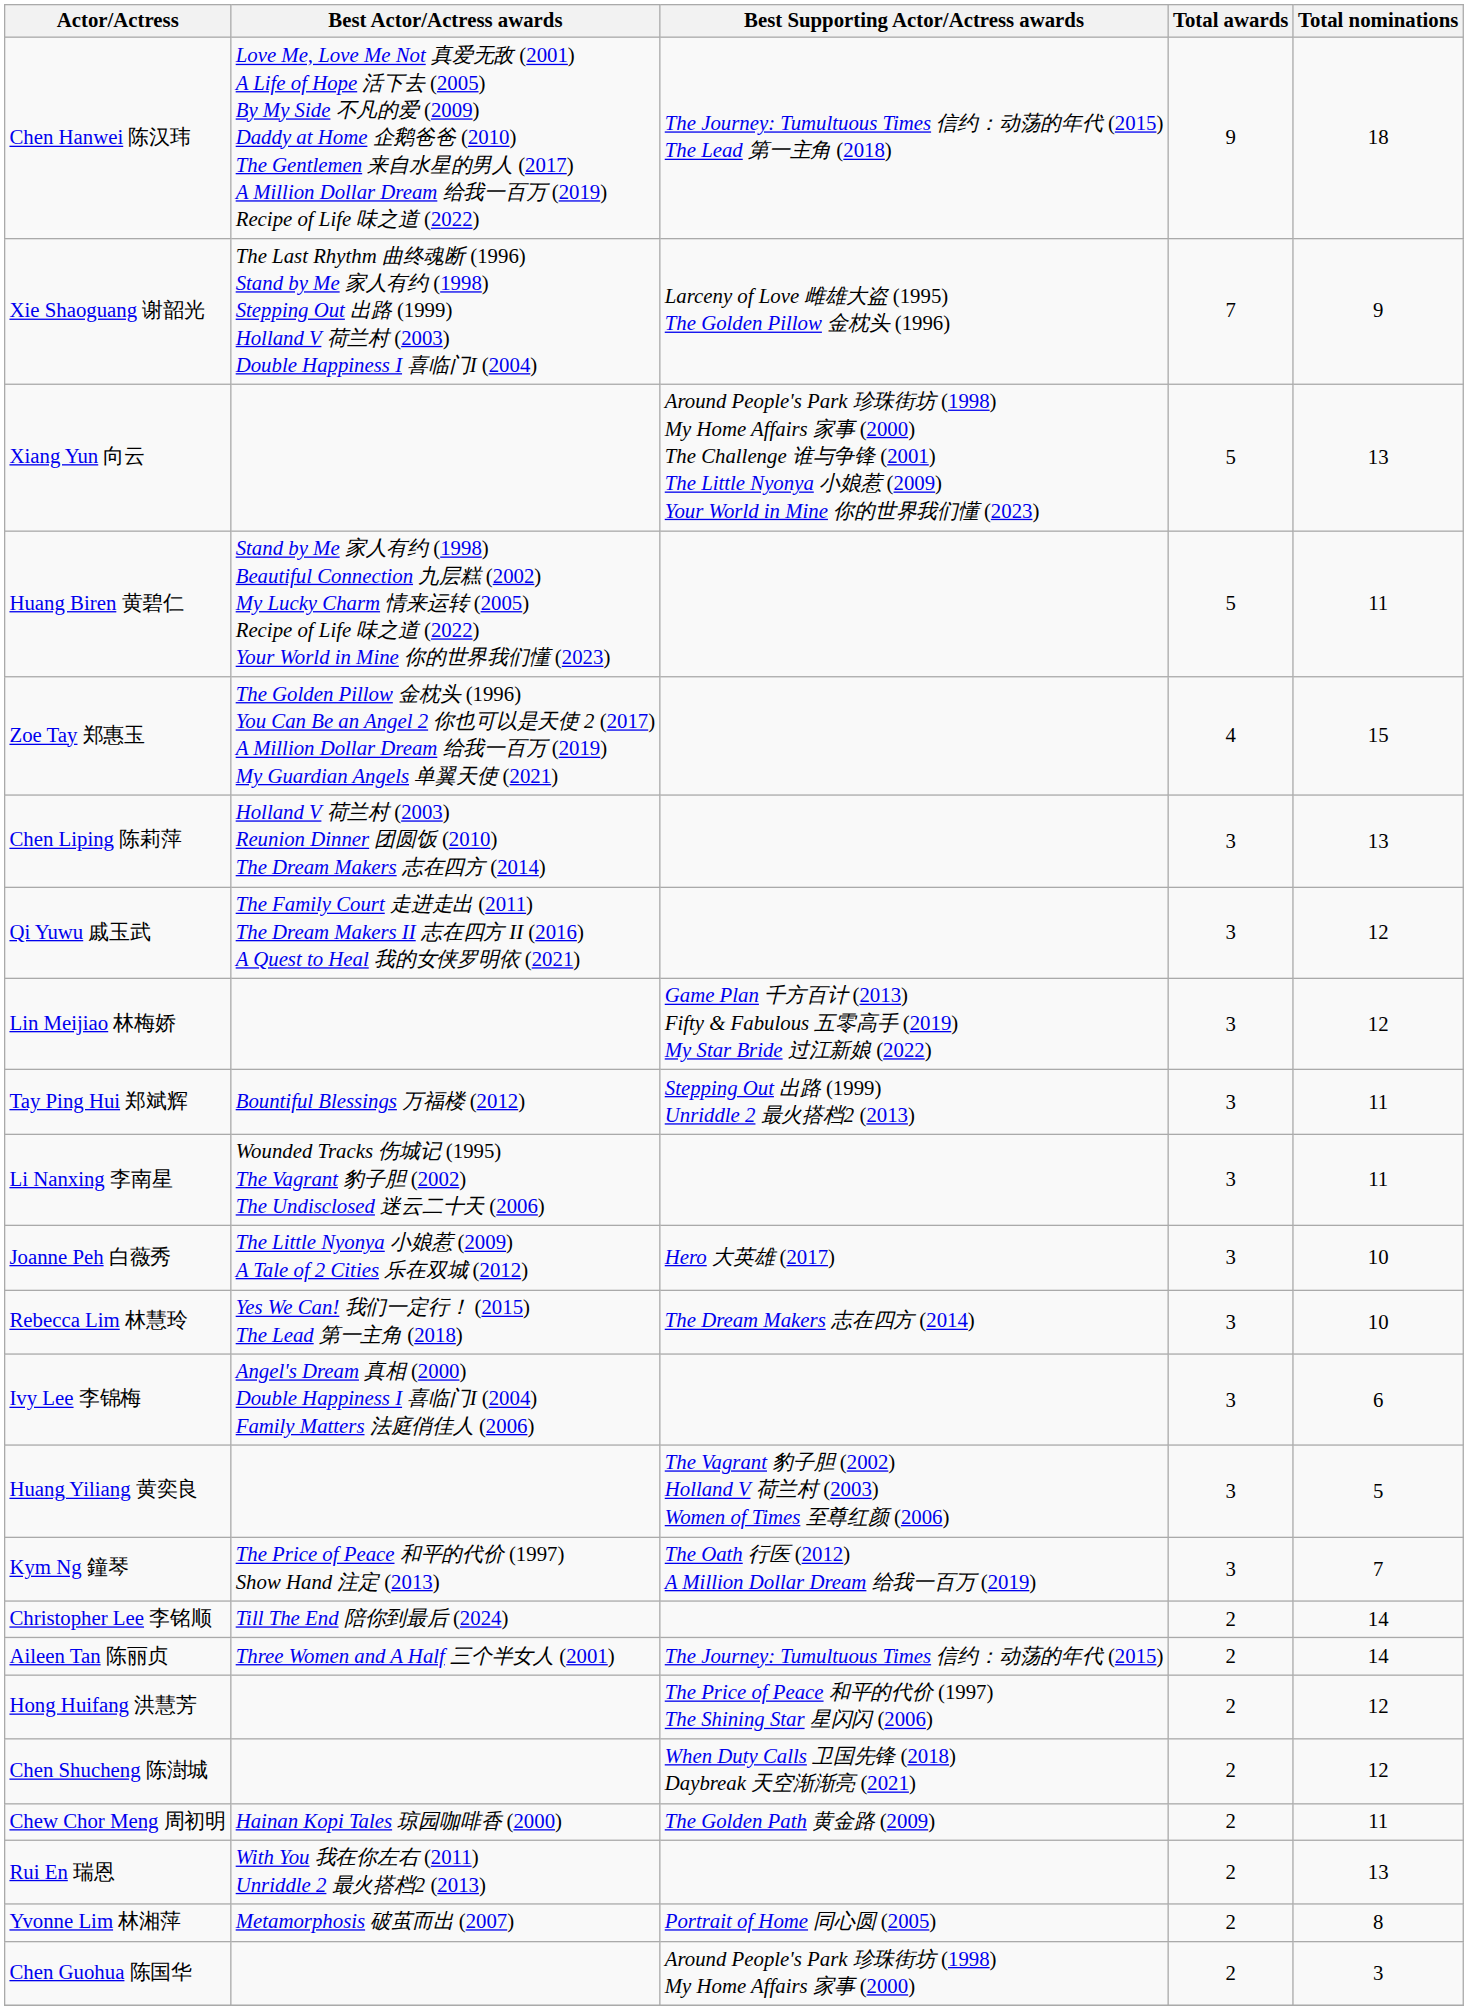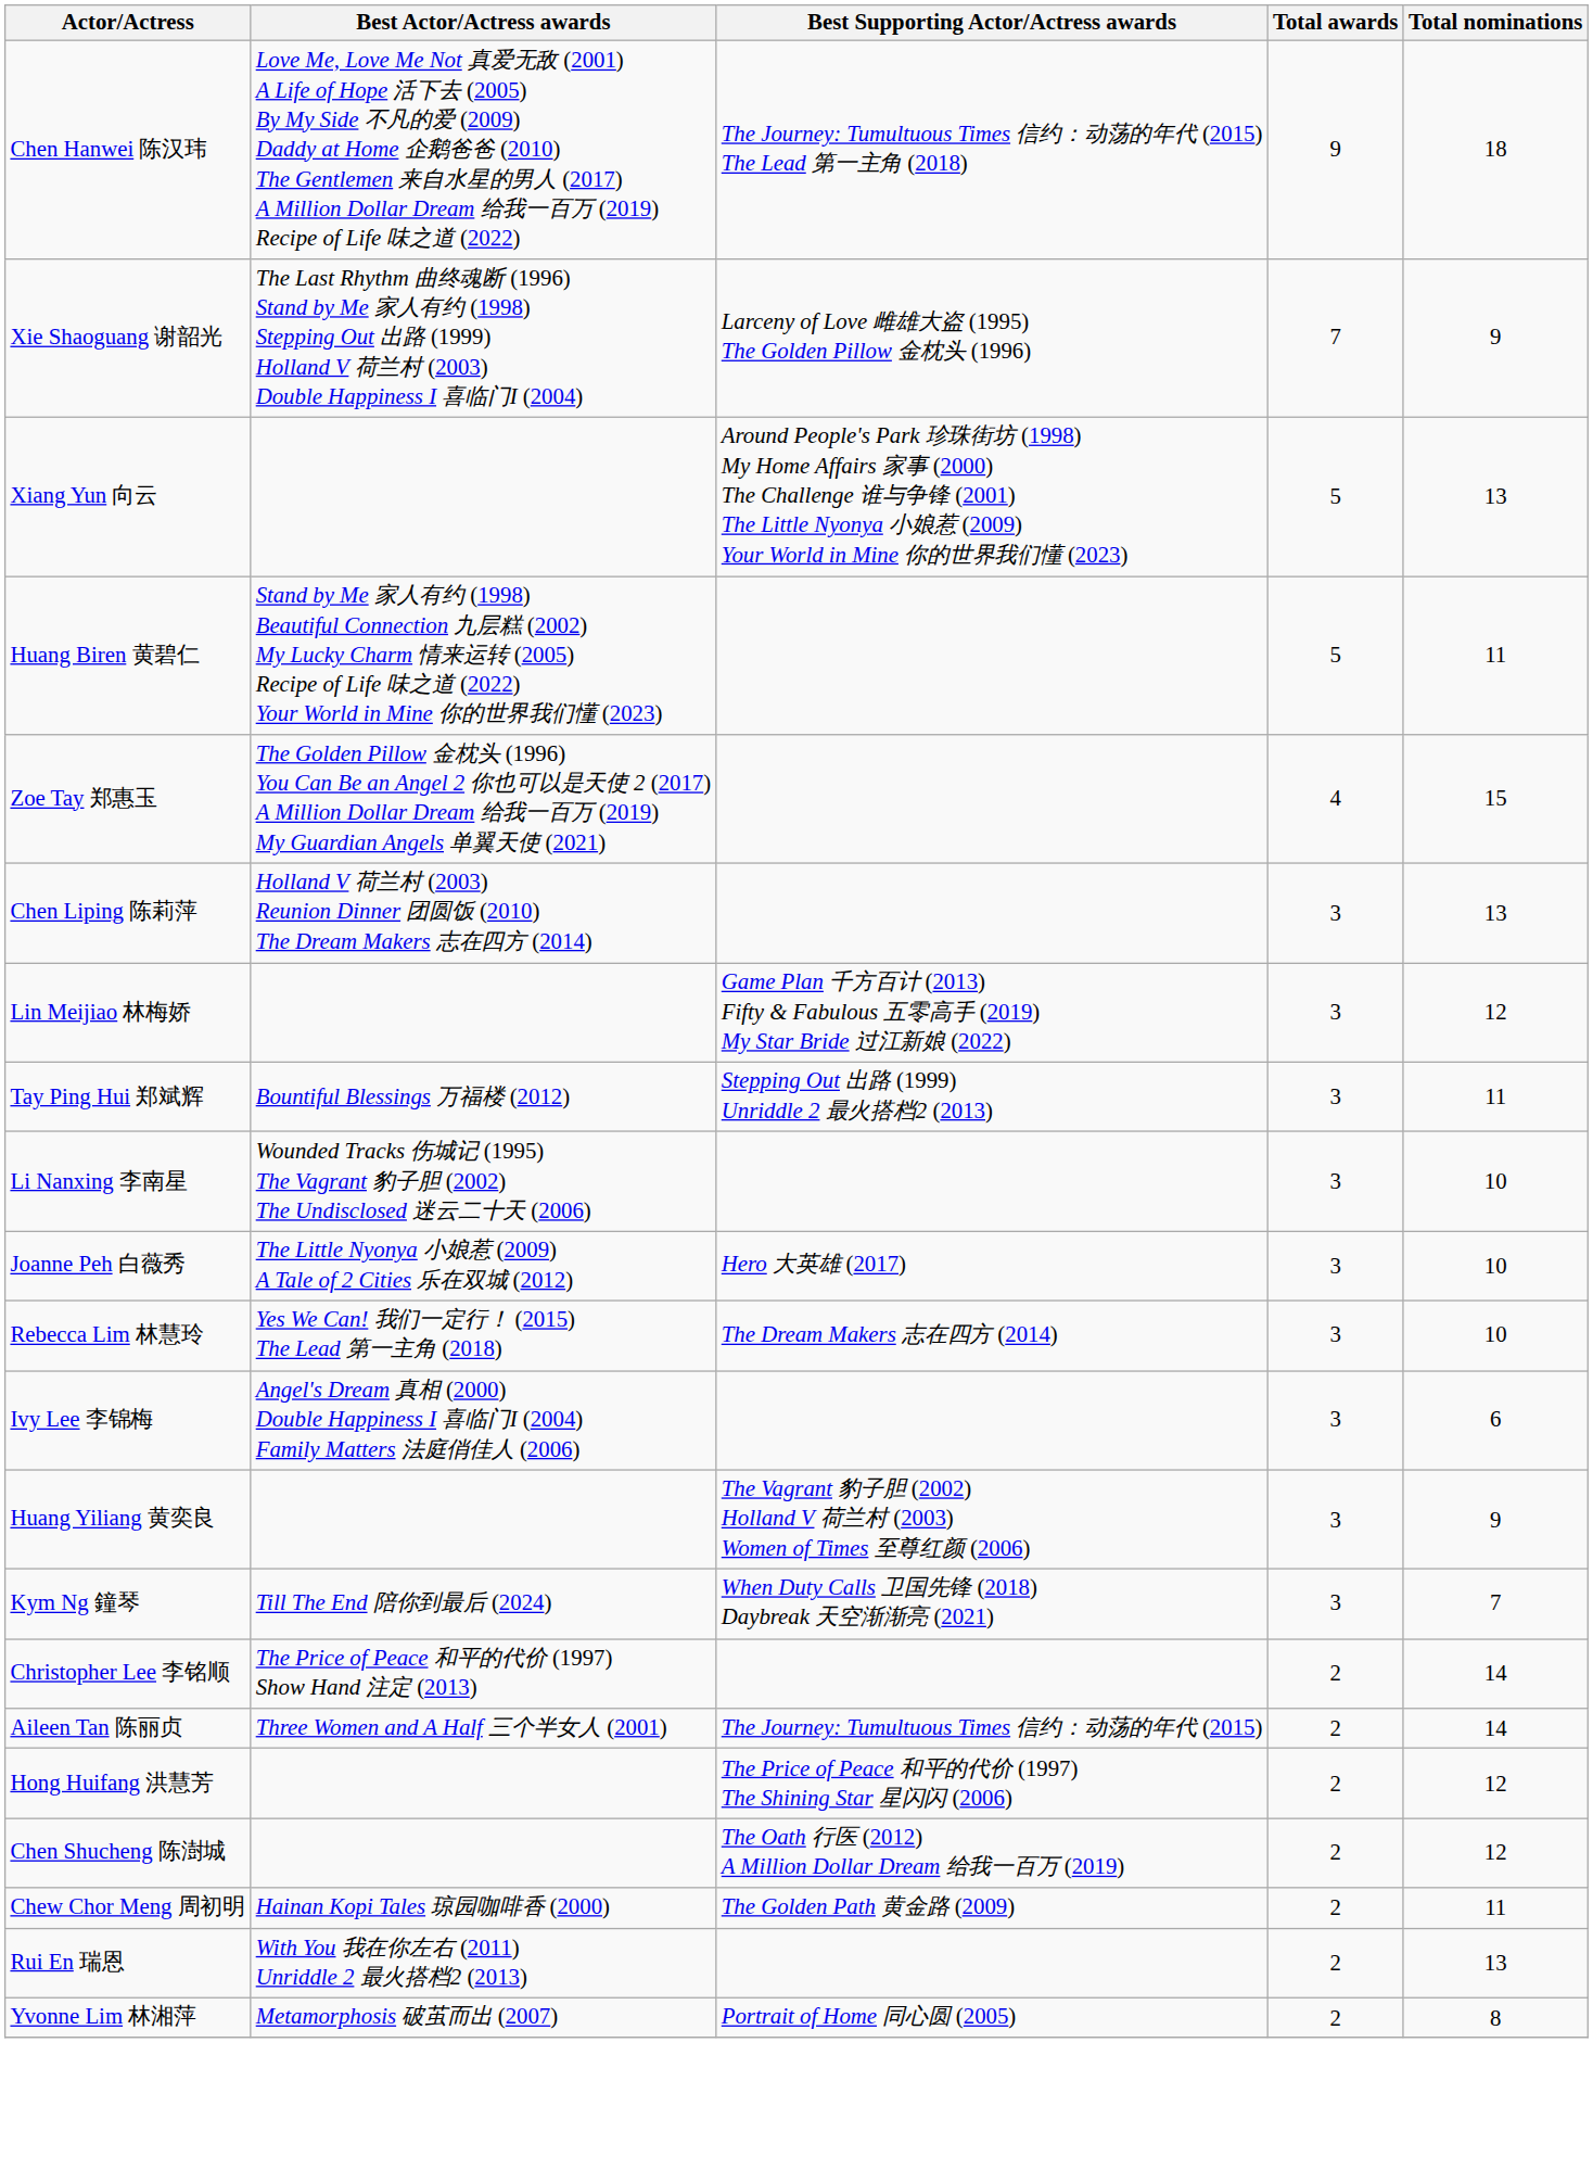- row: Qi Yuwu 戚玉武 | The Family Court 走进走出 (2011) The Dream Makers II 志在四方 II (2016) A Quest to Heal 我的女侠罗明依 (2021) | 3 | 12
Li Nanxing 李南星 | Total nominations: 11 -> 10
Huang Yiliang 黄奕良 | Total nominations: 5 -> 9
Kym Ng 鐘琴 | Best Actor/Actress awards: The Price of Peace 和平的代价 (1997) Show Hand 注定 (2013) -> Till The End 陪你到最后 (2024)
Kym Ng 鐘琴 | Best Supporting Actor/Actress awards: The Oath 行医 (2012) A Million Dollar Dream 给我一百万 (2019) -> When Duty Calls 卫国先锋 (2018) Daybreak 天空渐渐亮 (2021)
Christopher Lee 李铭顺 | Best Actor/Actress awards: Till The End 陪你到最后 (2024) -> The Price of Peace 和平的代价 (1997) Show Hand 注定 (2013)
Chen Shucheng 陈澍城 | Best Supporting Actor/Actress awards: When Duty Calls 卫国先锋 (2018) Daybreak 天空渐渐亮 (2021) -> The Oath 行医 (2012) A Million Dollar Dream 给我一百万 (2019)
- row: Chen Guohua 陈国华 | Around People's Park 珍珠街坊 (1998) My Home Affairs 家事 (2000) | 2 | 3
